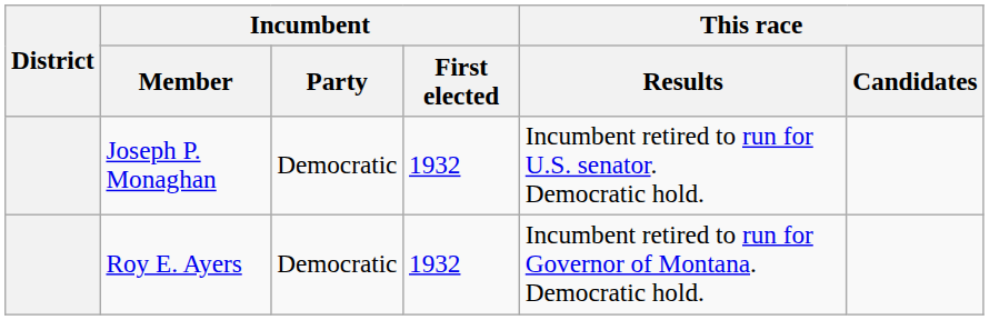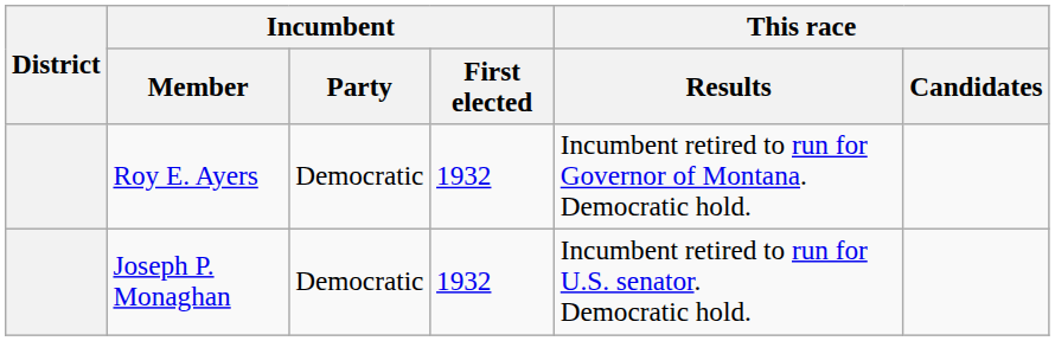rows swapped: Joseph P. Monaghan <-> Roy E. Ayers
